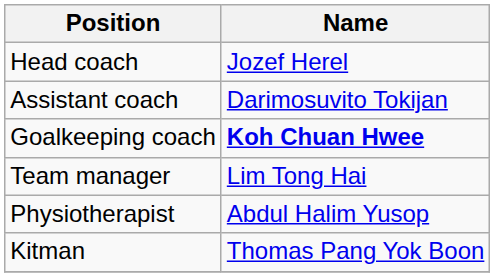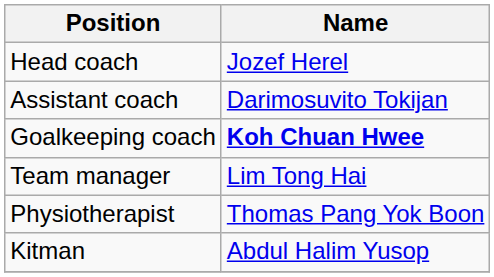Physiotherapist | Name: Abdul Halim Yusop -> Thomas Pang Yok Boon
Kitman | Name: Thomas Pang Yok Boon -> Abdul Halim Yusop
